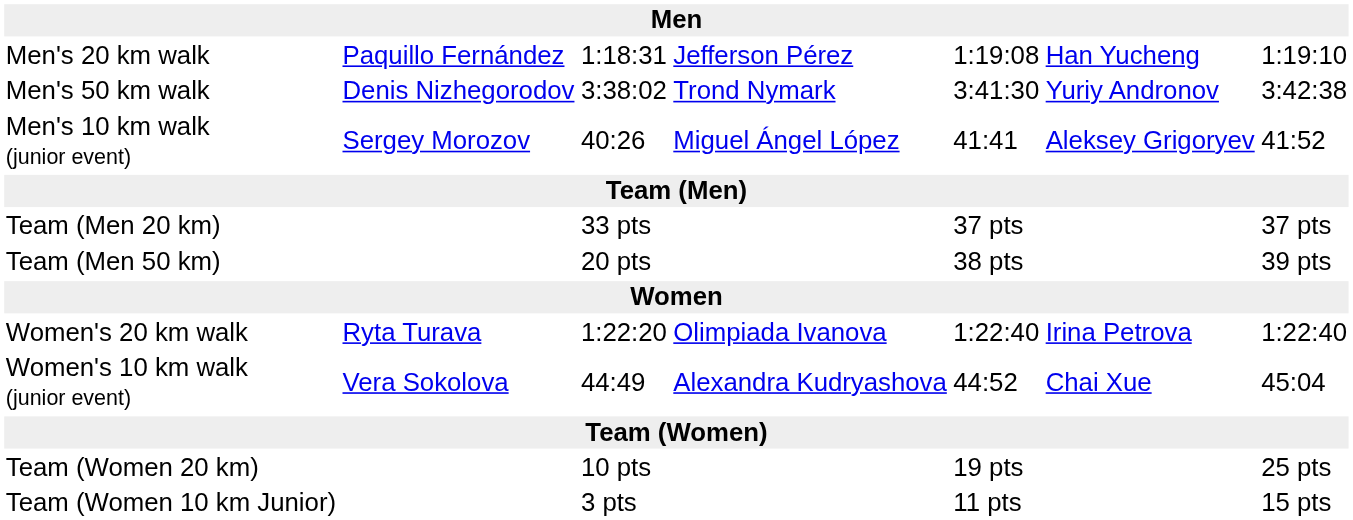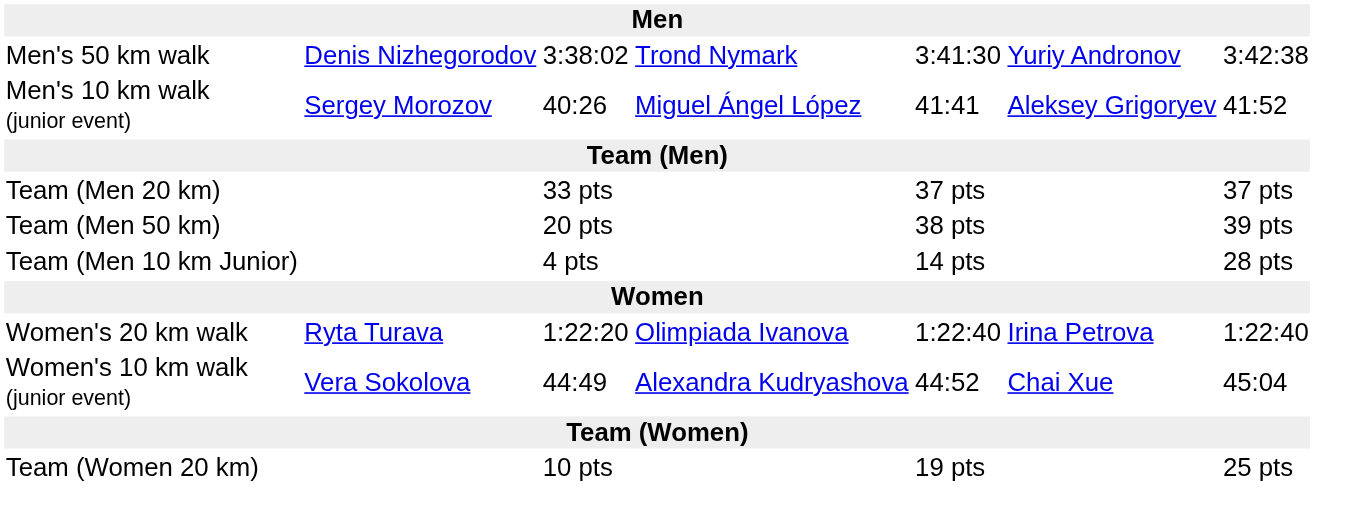- row: Men's 20 km walk | Paquillo Fernández | 1:18:31 | Jefferson Pérez | 1:19:08 | Han Yucheng | 1:19:10
+ row: Team (Men 10 km Junior) | 4 pts | 14 pts | 28 pts
- row: Team (Women 10 km Junior) | 3 pts | 11 pts | 15 pts
